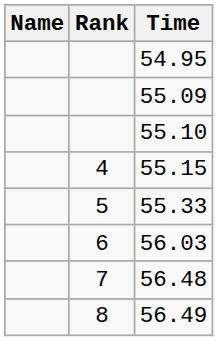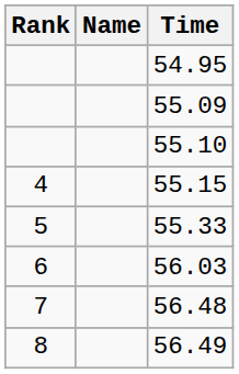columns swapped: Rank <-> Name
